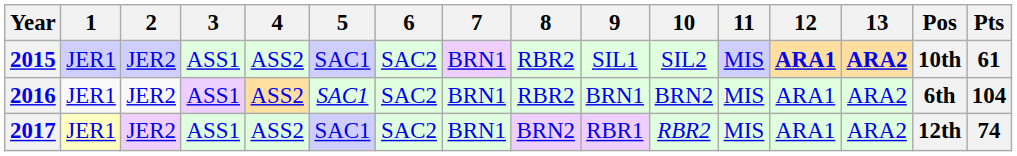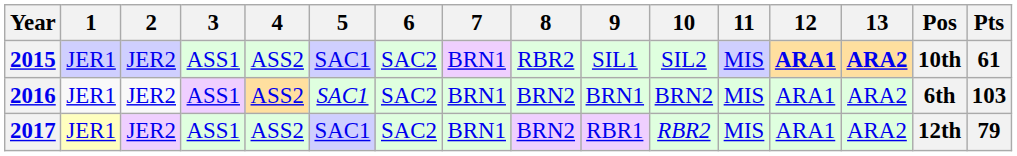2016 | 8: RBR2 -> BRN2
2016 | Pts: 104 -> 103
2017 | Pts: 74 -> 79
